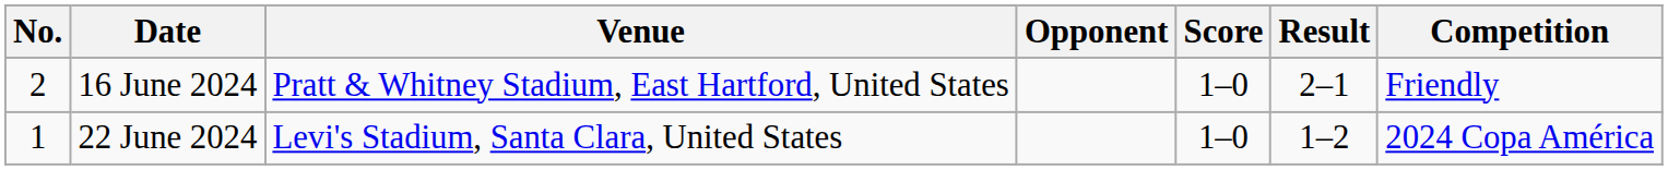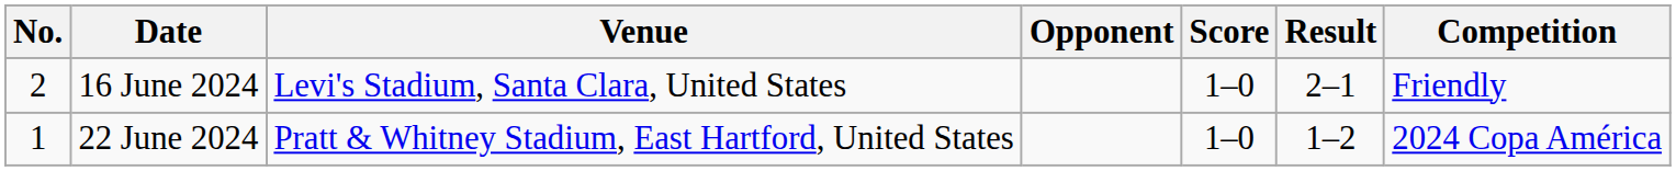16 June 2024 | Venue: Pratt & Whitney Stadium, East Hartford, United States -> Levi's Stadium, Santa Clara, United States
22 June 2024 | Venue: Levi's Stadium, Santa Clara, United States -> Pratt & Whitney Stadium, East Hartford, United States
